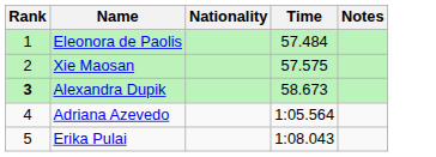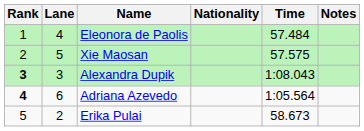+ column: Lane | 4 | 5 | 3 | 6 | 2
Alexandra Dupik | Time: 58.673 -> 1:08.043
Adriana Azevedo | Rank: normal -> bold
Erika Pulai | Time: 1:08.043 -> 58.673
